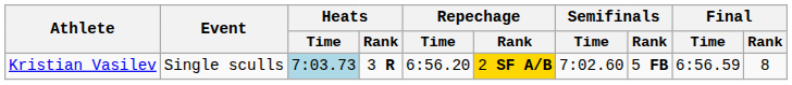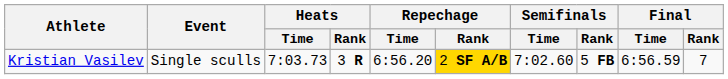Kristian Vasilev | Heats / Time: lightblue background -> no background
Kristian Vasilev | Final / Rank: 8 -> 7
